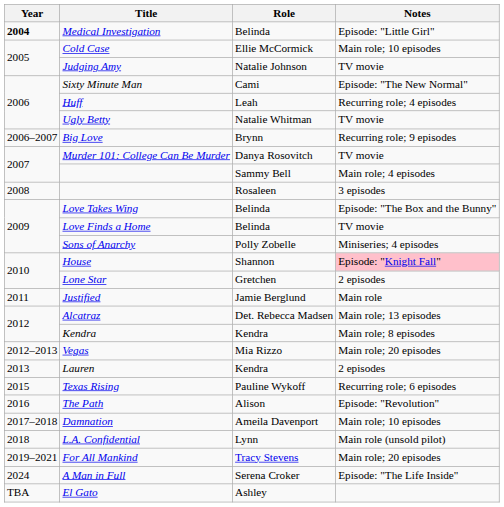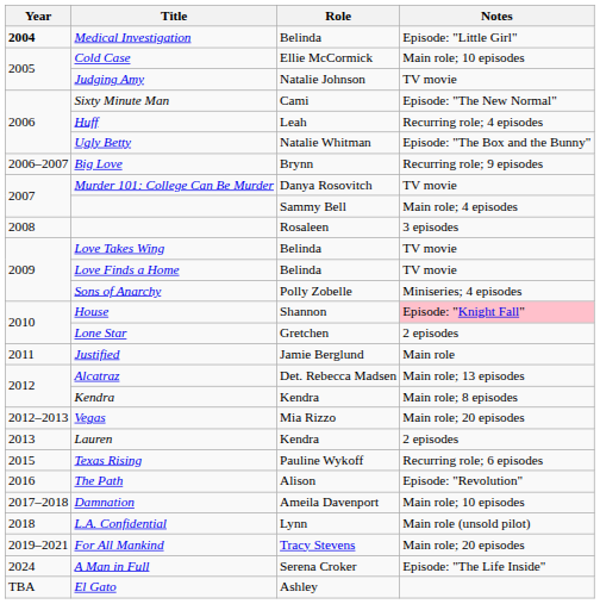Ugly Betty | Notes: TV movie -> Episode: "The Box and the Bunny"
Love Takes Wing | Notes: Episode: "The Box and the Bunny" -> TV movie
